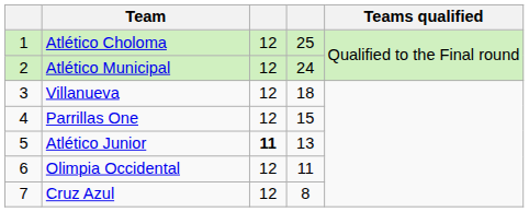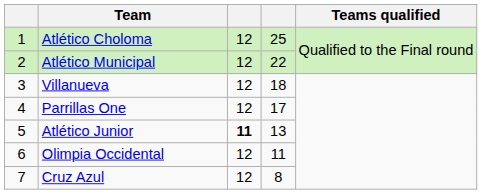Atlético Municipal | column 4: 24 -> 22
Parrillas One | column 4: 15 -> 17
